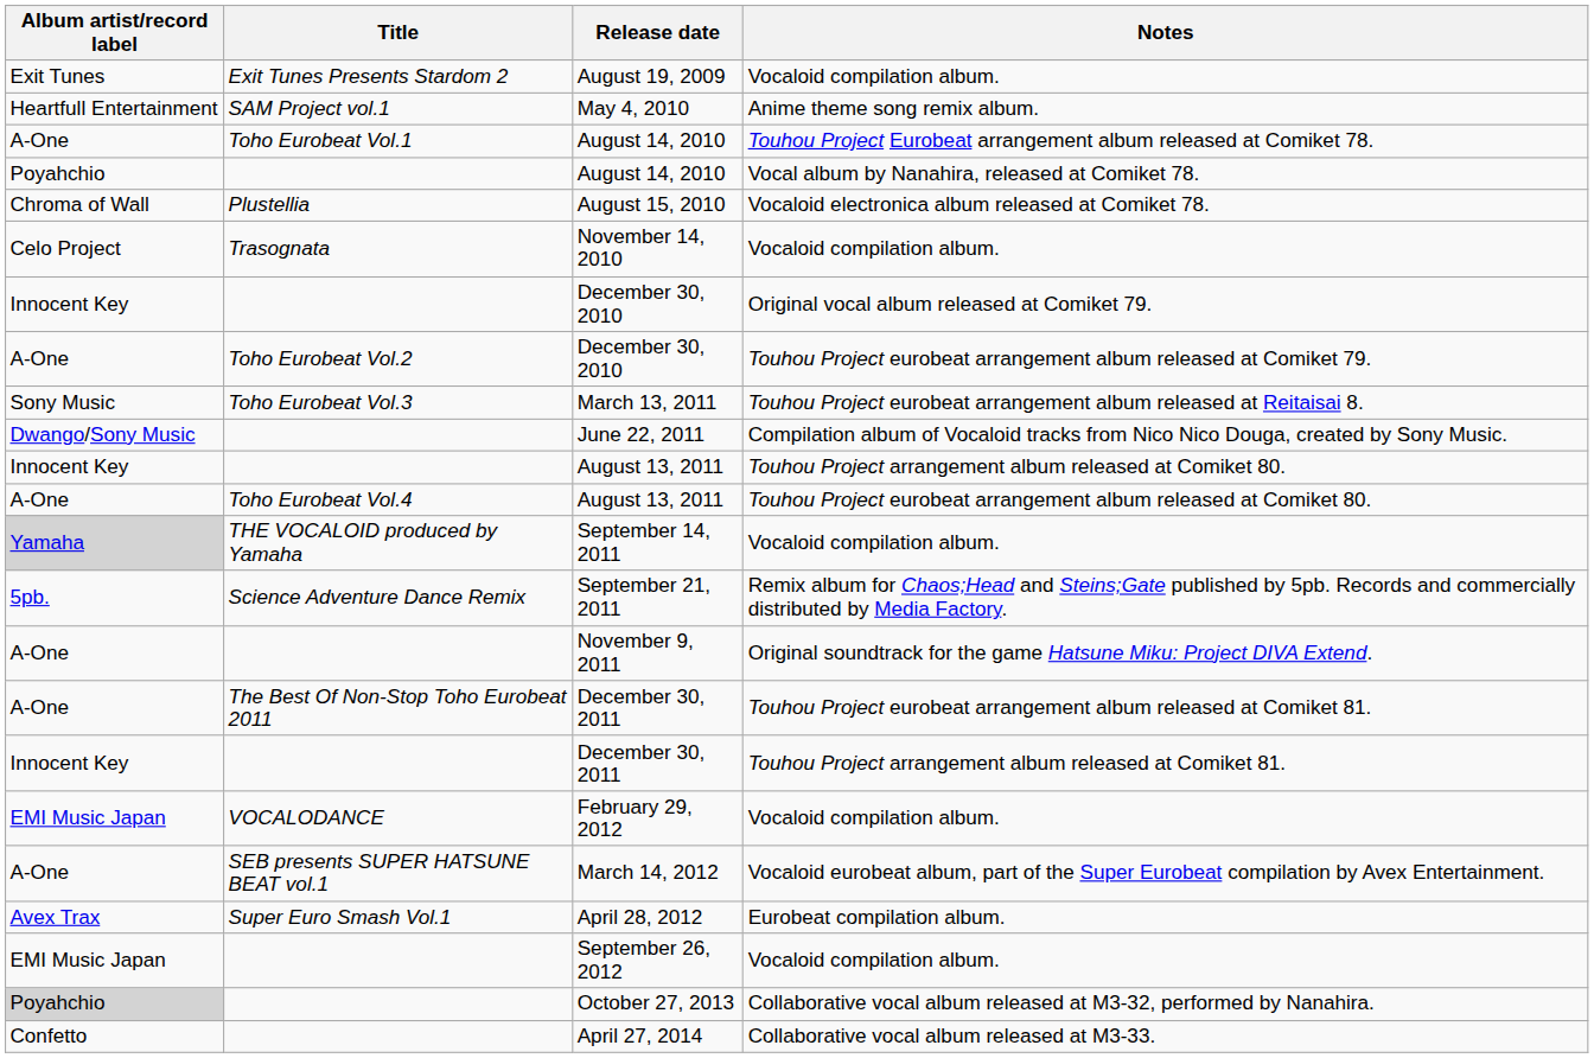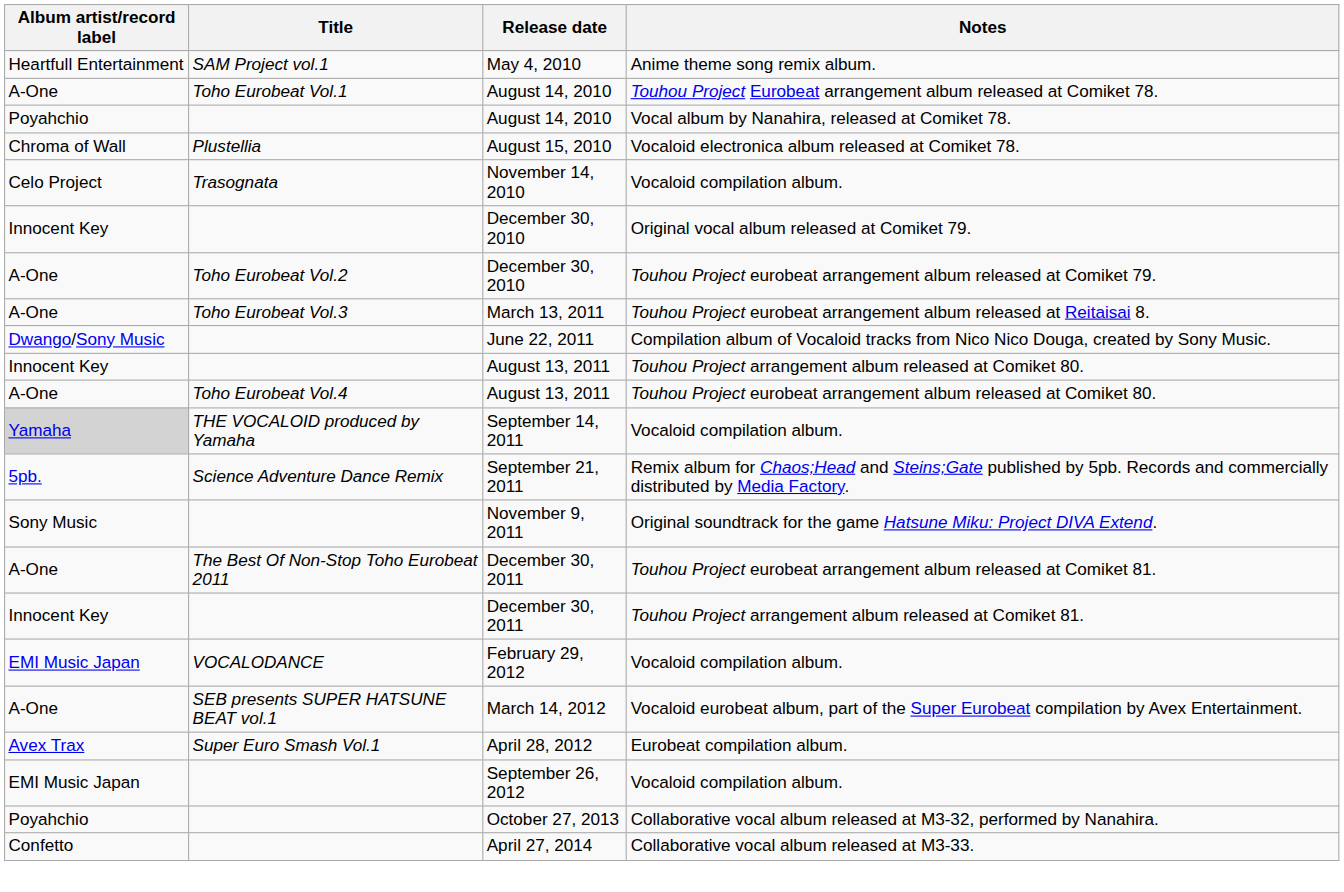- row: Exit Tunes | Exit Tunes Presents Stardom 2 | August 19, 2009 | Vocaloid compilation album.
March 13, 2011 | Album artist/record label: Sony Music -> A-One
November 9, 2011 | Album artist/record label: A-One -> Sony Music
October 27, 2013 | Album artist/record label: lightgrey background -> no background
